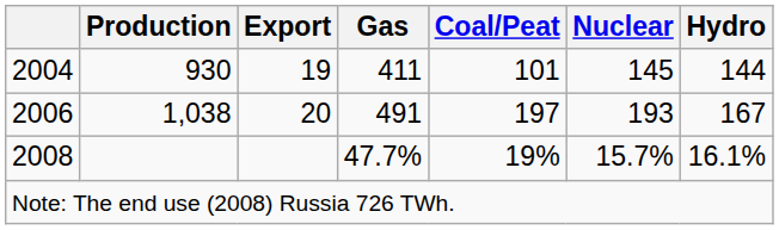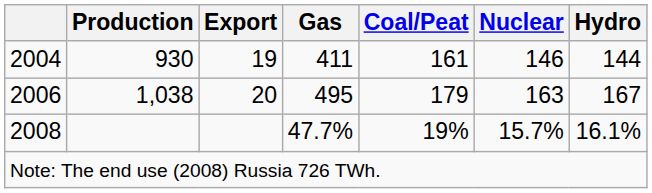930 | Coal/Peat: 101 -> 161
930 | Nuclear: 145 -> 146
1,038 | Gas: 491 -> 495
1,038 | Coal/Peat: 197 -> 179
1,038 | Nuclear: 193 -> 163
